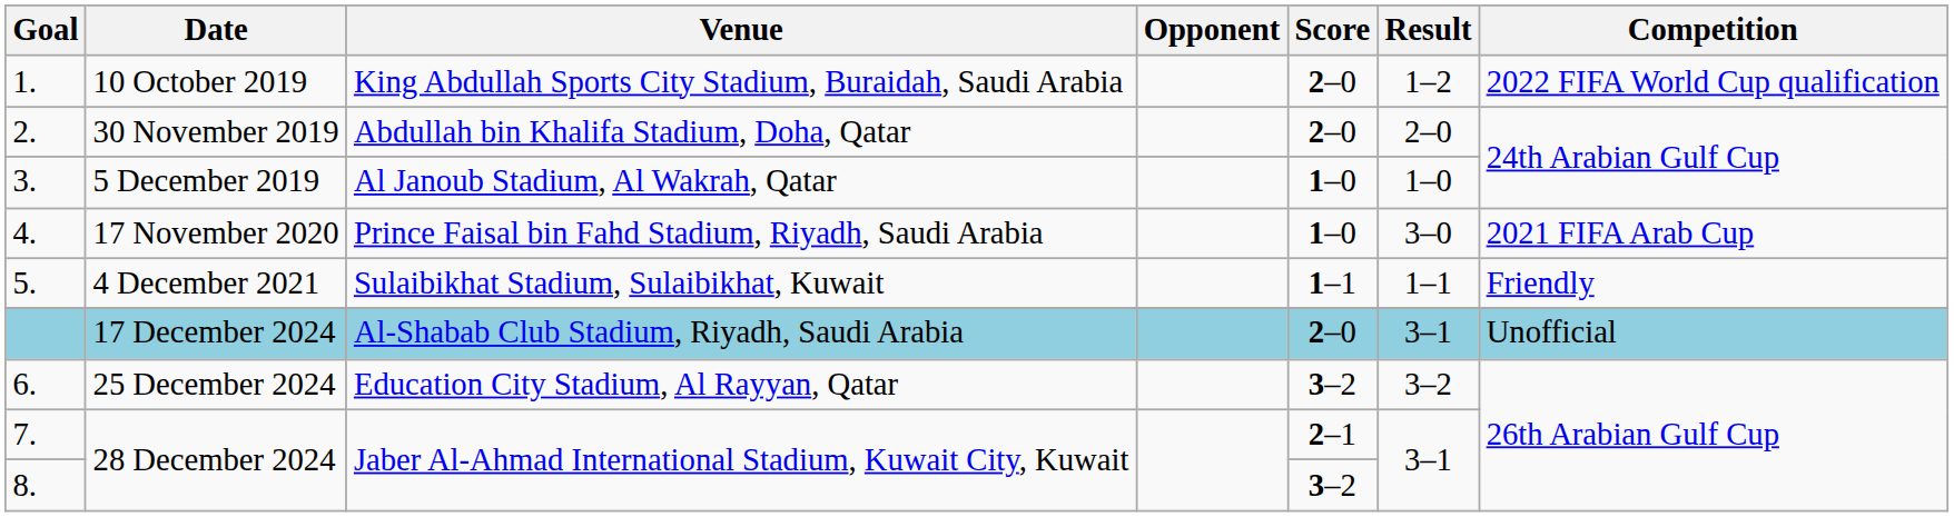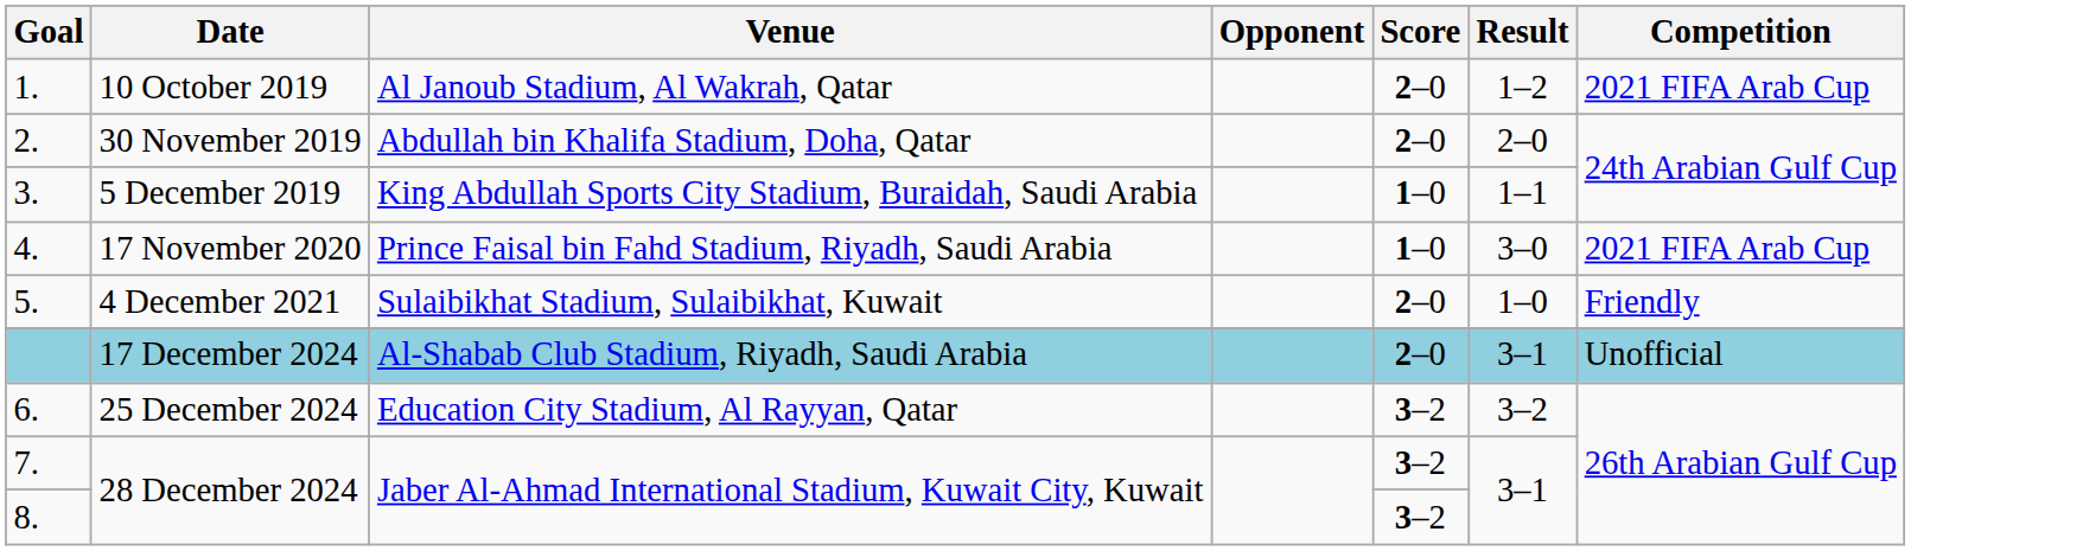1. | Venue: King Abdullah Sports City Stadium, Buraidah, Saudi Arabia -> Al Janoub Stadium, Al Wakrah, Qatar
1. | Competition: 2022 FIFA World Cup qualification -> 2021 FIFA Arab Cup
3. | Venue: Al Janoub Stadium, Al Wakrah, Qatar -> King Abdullah Sports City Stadium, Buraidah, Saudi Arabia
3. | Result: 1–0 -> 1–1
5. | Score: 1–1 -> 2–0
5. | Result: 1–1 -> 1–0
7. | Score: 2–1 -> 3–2
